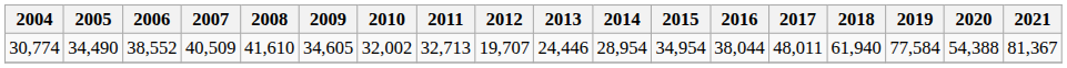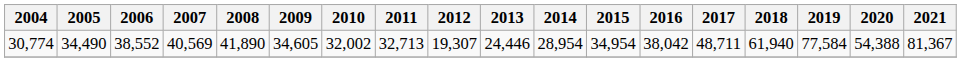30,774 | 2007: 40,509 -> 40,569
30,774 | 2008: 41,610 -> 41,890
30,774 | 2012: 19,707 -> 19,307
30,774 | 2016: 38,044 -> 38,042
30,774 | 2017: 48,011 -> 48,711
